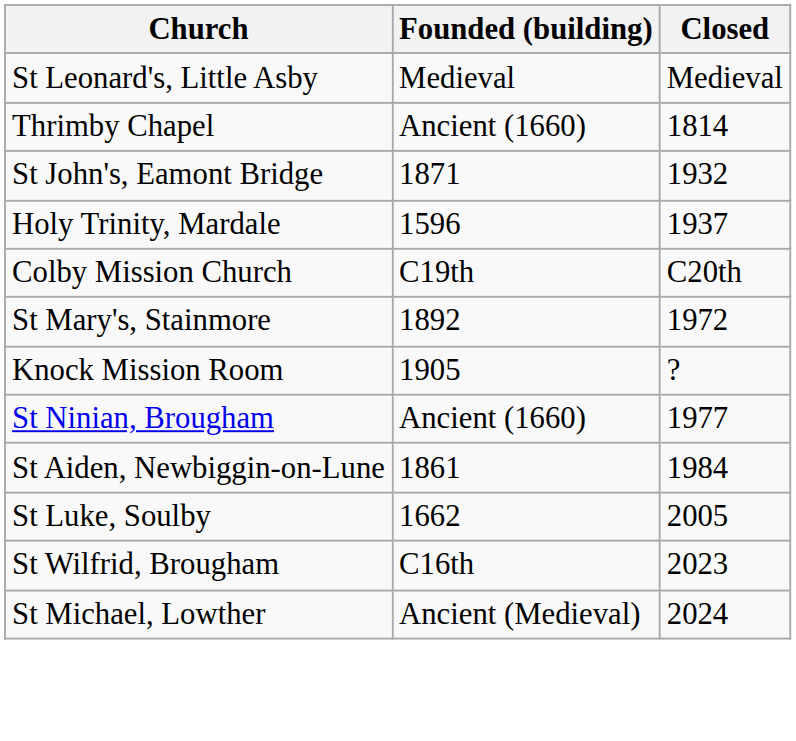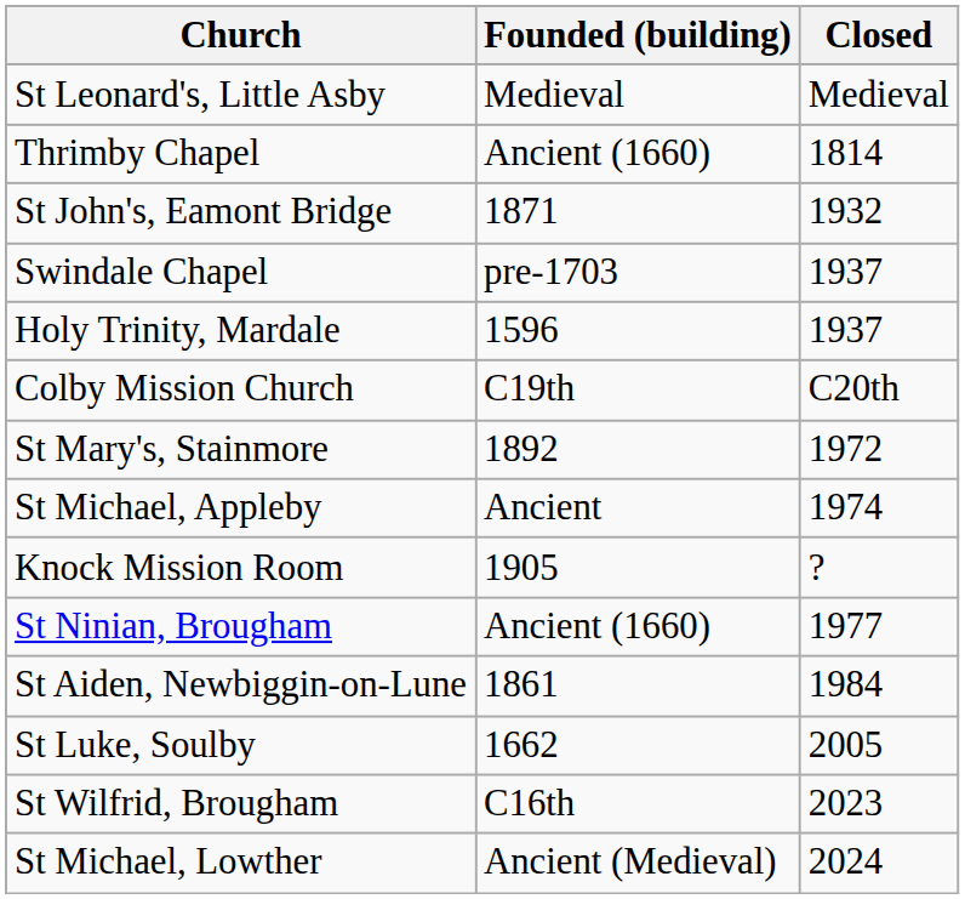+ row: Swindale Chapel | pre-1703 | 1937
+ row: St Michael, Appleby | Ancient | 1974
